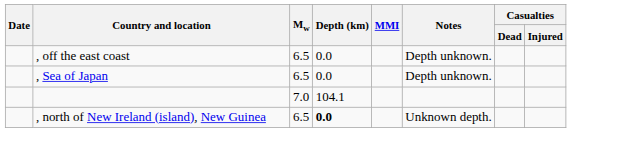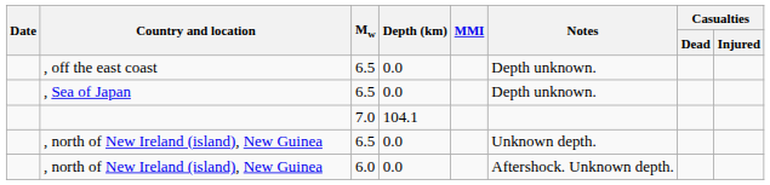, north of New Ireland (island), New Guinea / 6.5 | Depth (km): bold -> normal
+ row: , north of New Ireland (island), New Guinea | 6.0 | 0.0 | Aftershock. Unknown depth.
